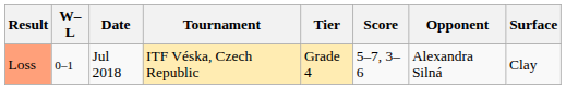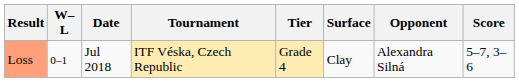columns swapped: Surface <-> Score
